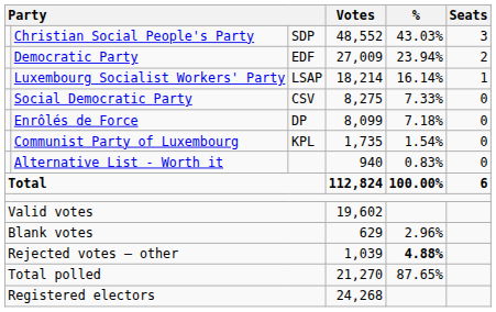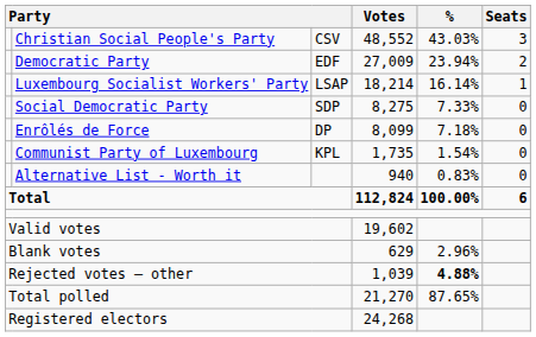Christian Social People's Party | column 3: SDP -> CSV
Social Democratic Party | column 3: CSV -> SDP
